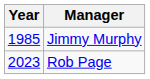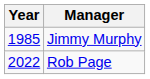Rob Page | Year: 2023 -> 2022
